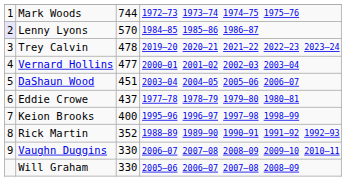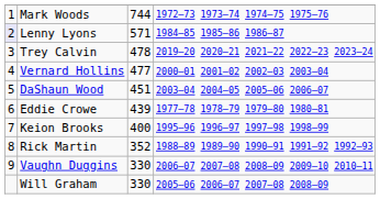Lenny Lyons | column 3: 570 -> 571
Eddie Crowe | column 3: 437 -> 439
